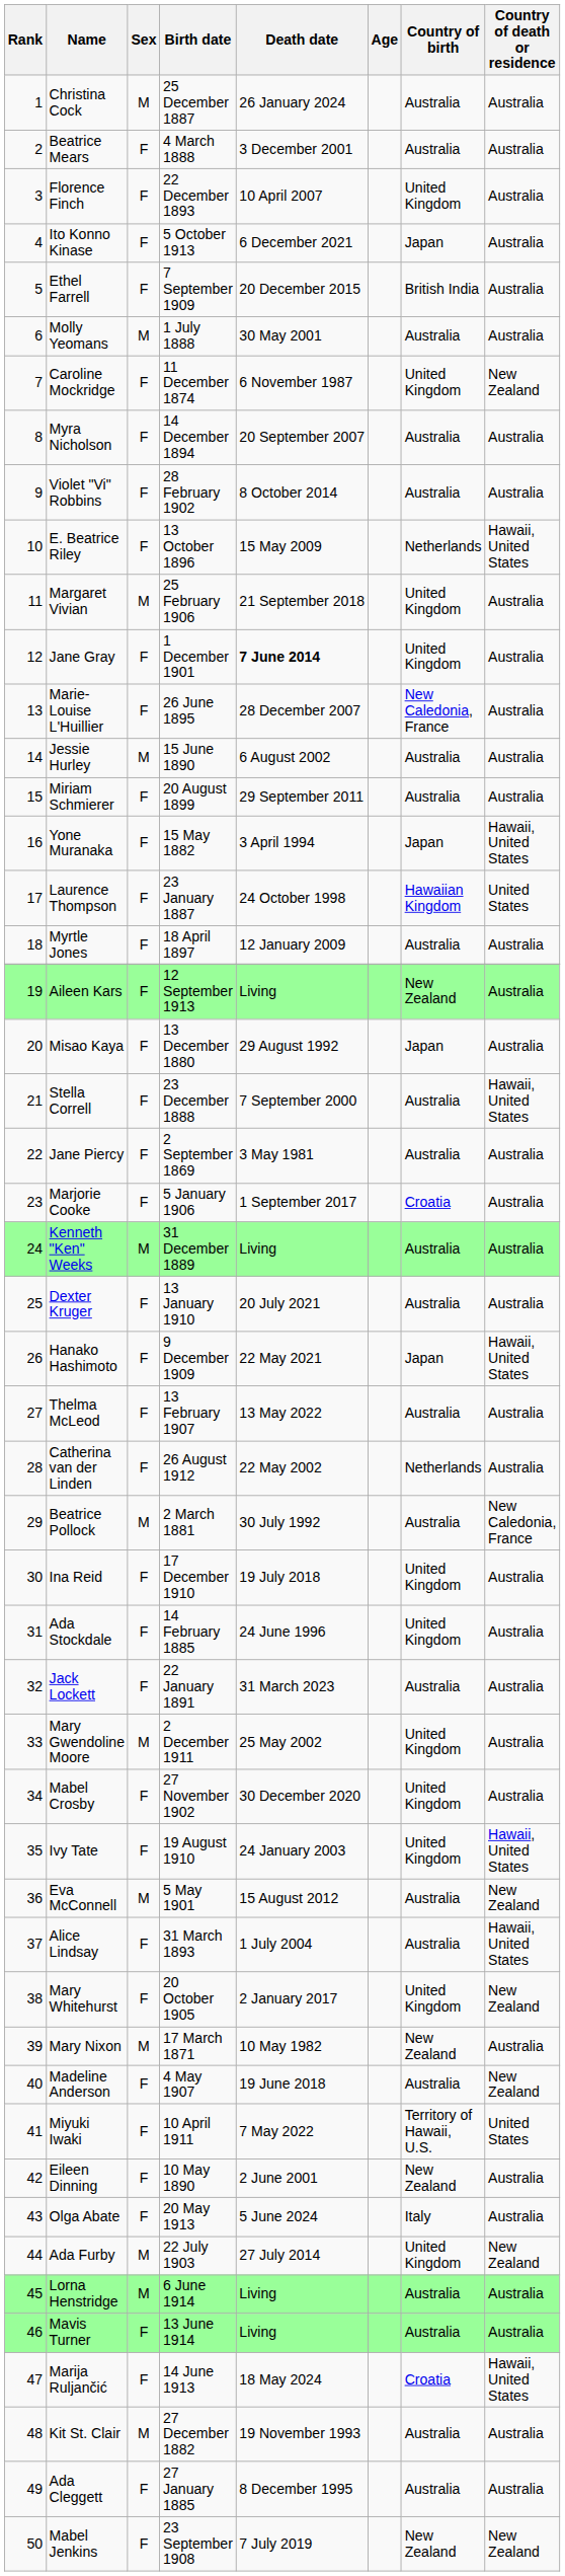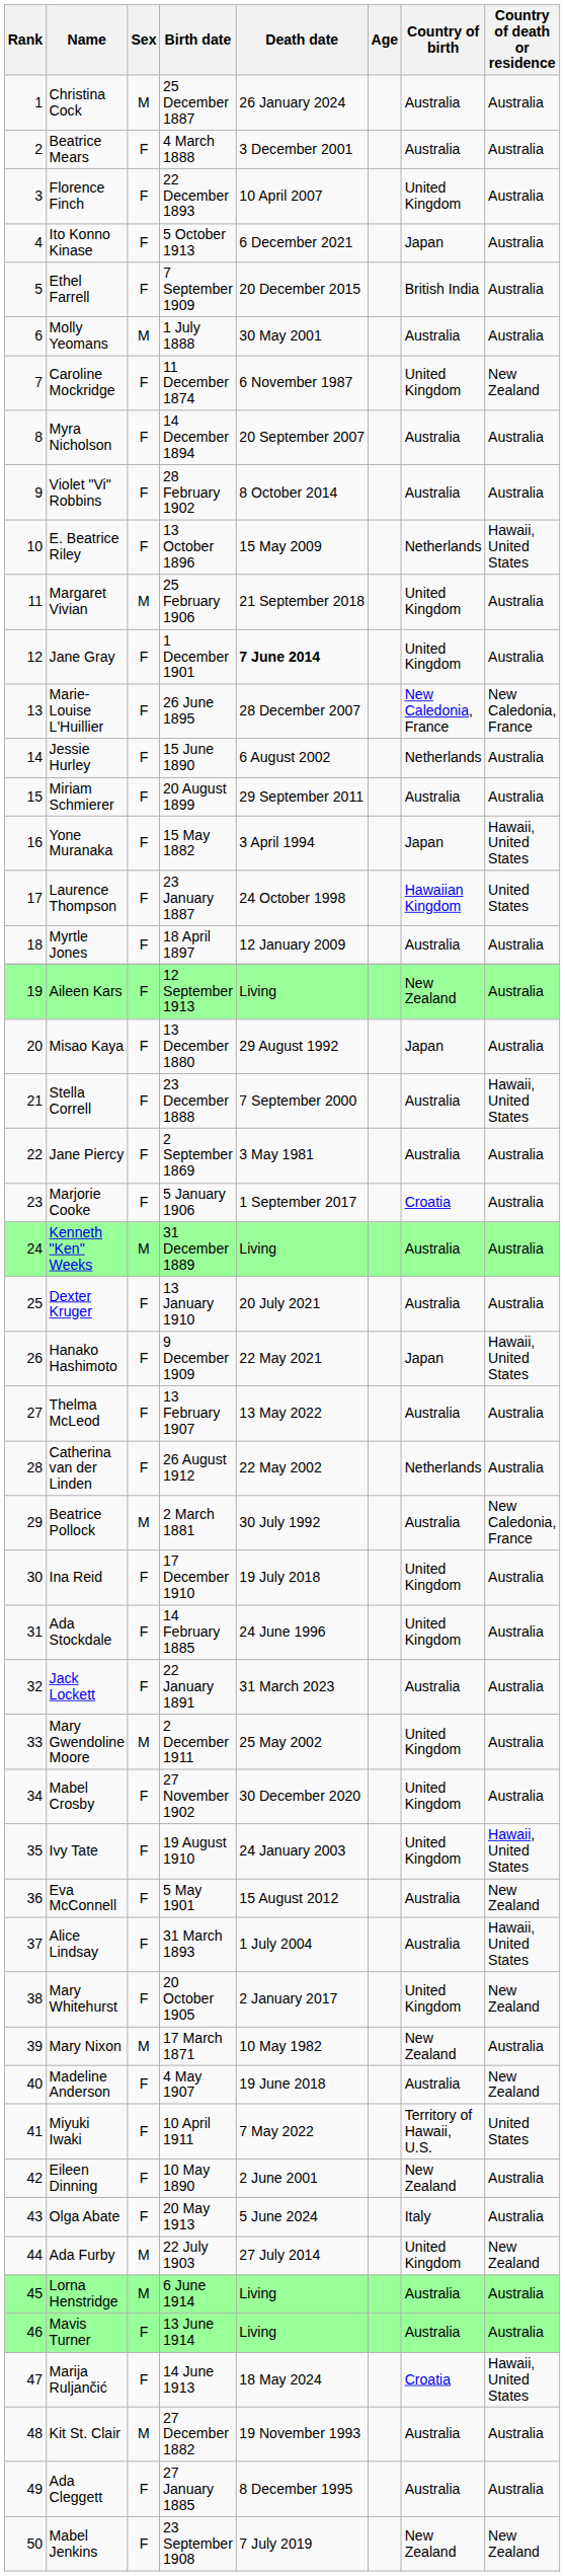Marie-Louise L'Huillier | Country of death or residence: Australia -> New Caledonia, France
Jessie Hurley | Sex: M -> F
Jessie Hurley | Country of birth: Australia -> Netherlands
Eva McConnell | Sex: M -> F
